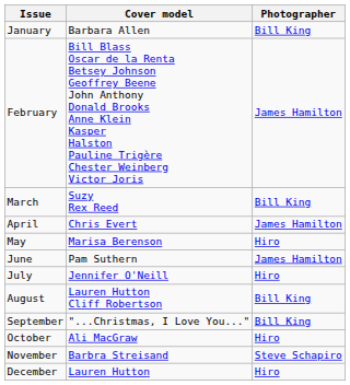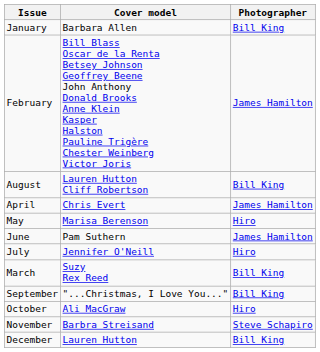rows swapped: March <-> August
December | Photographer: Hiro -> Bill King
